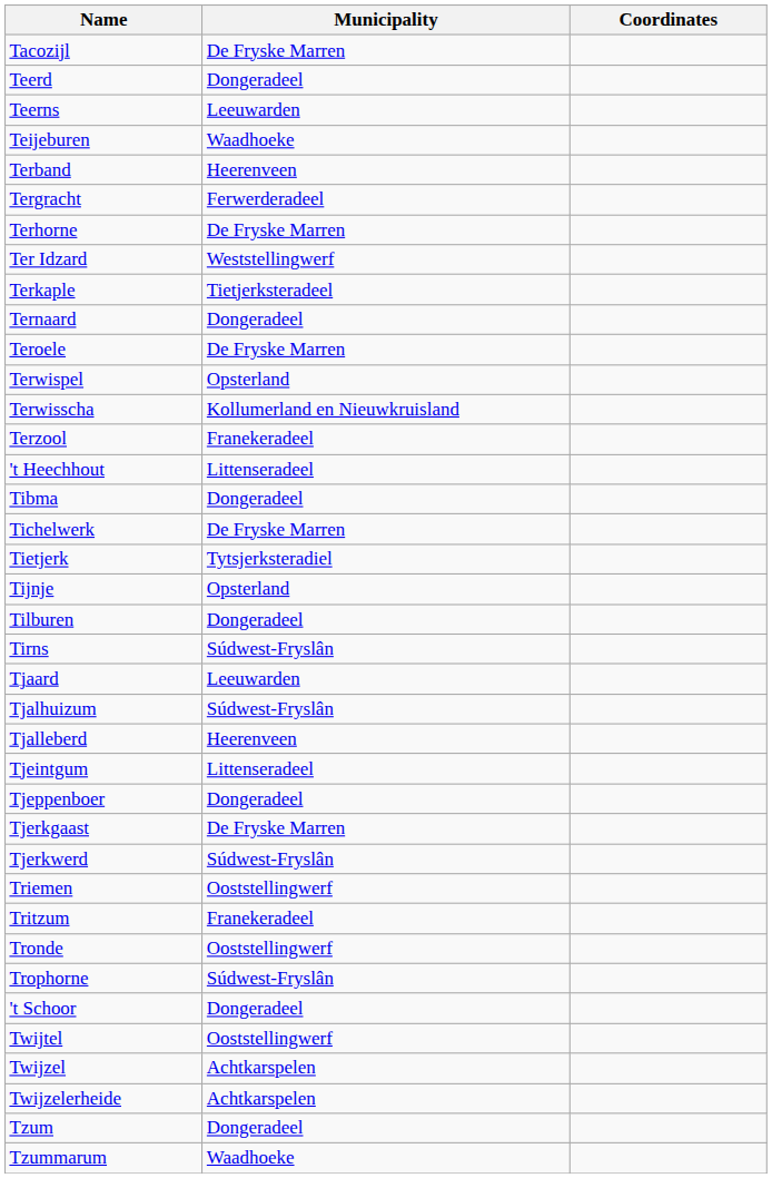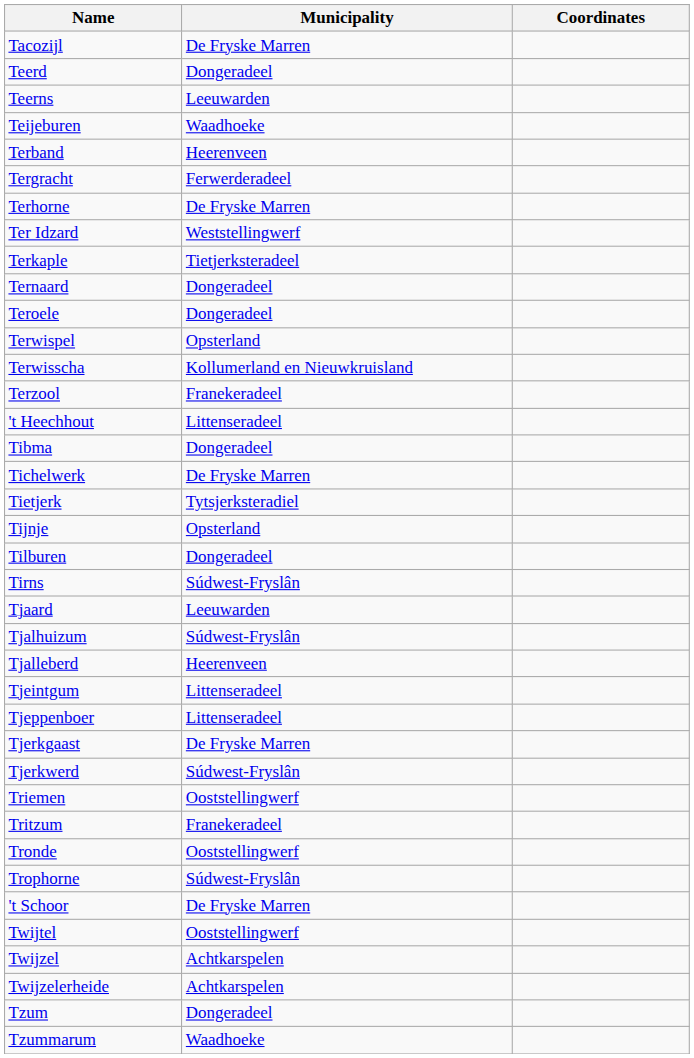Teroele | Municipality: De Fryske Marren -> Dongeradeel
Tjeppenboer | Municipality: Dongeradeel -> Littenseradeel
't Schoor | Municipality: Dongeradeel -> De Fryske Marren
